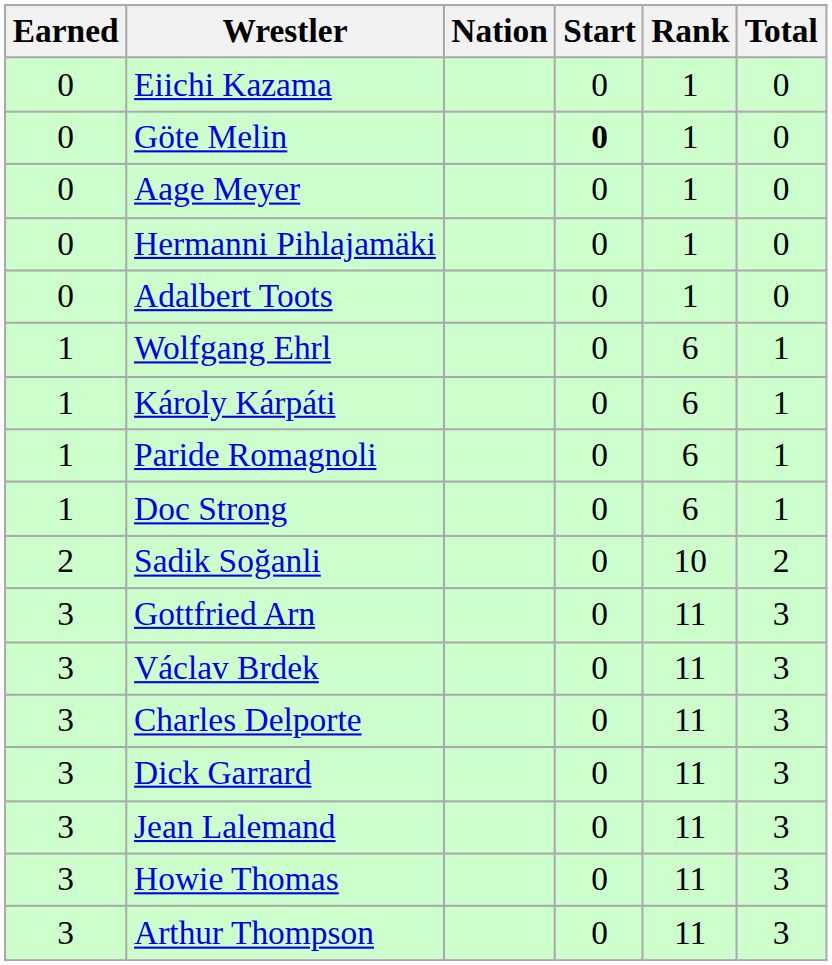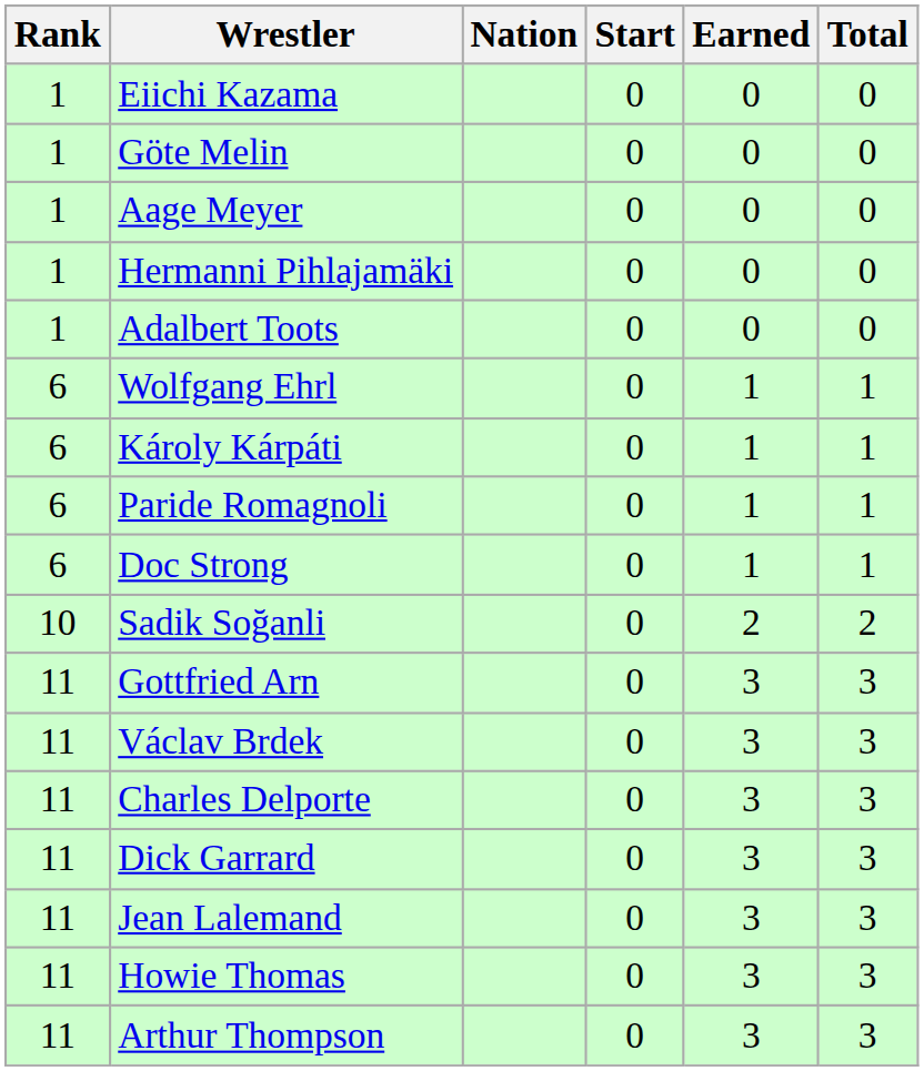columns swapped: Rank <-> Earned
Göte Melin | Start: bold -> normal
